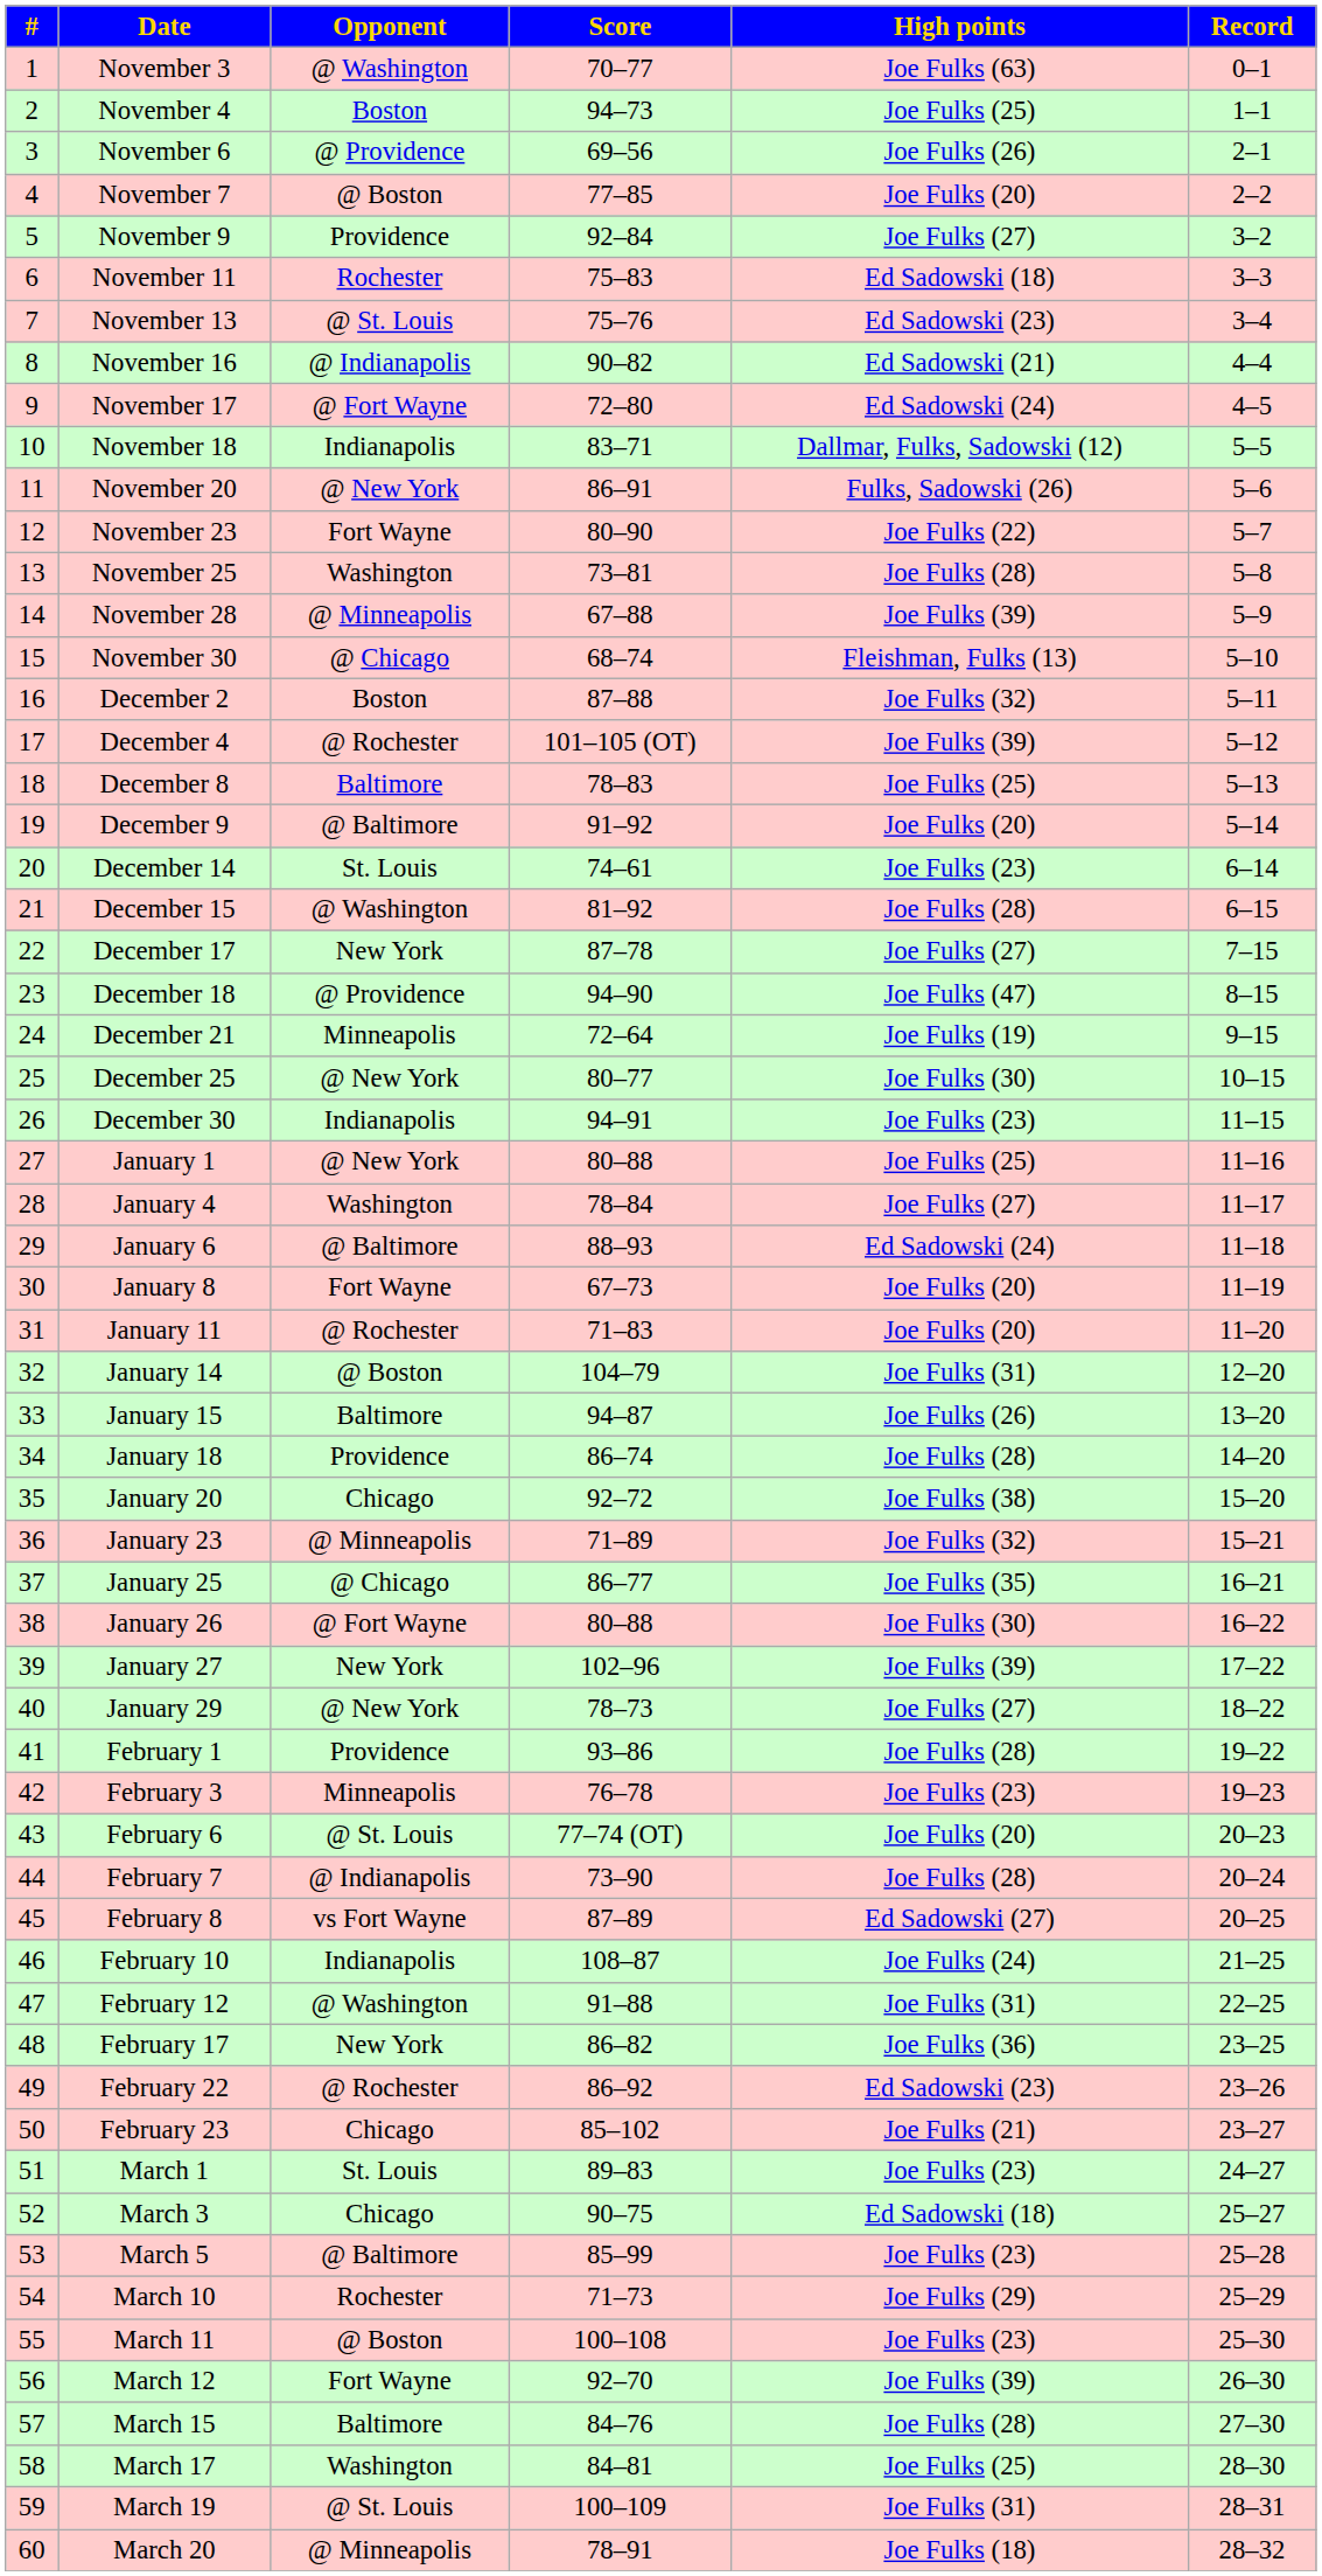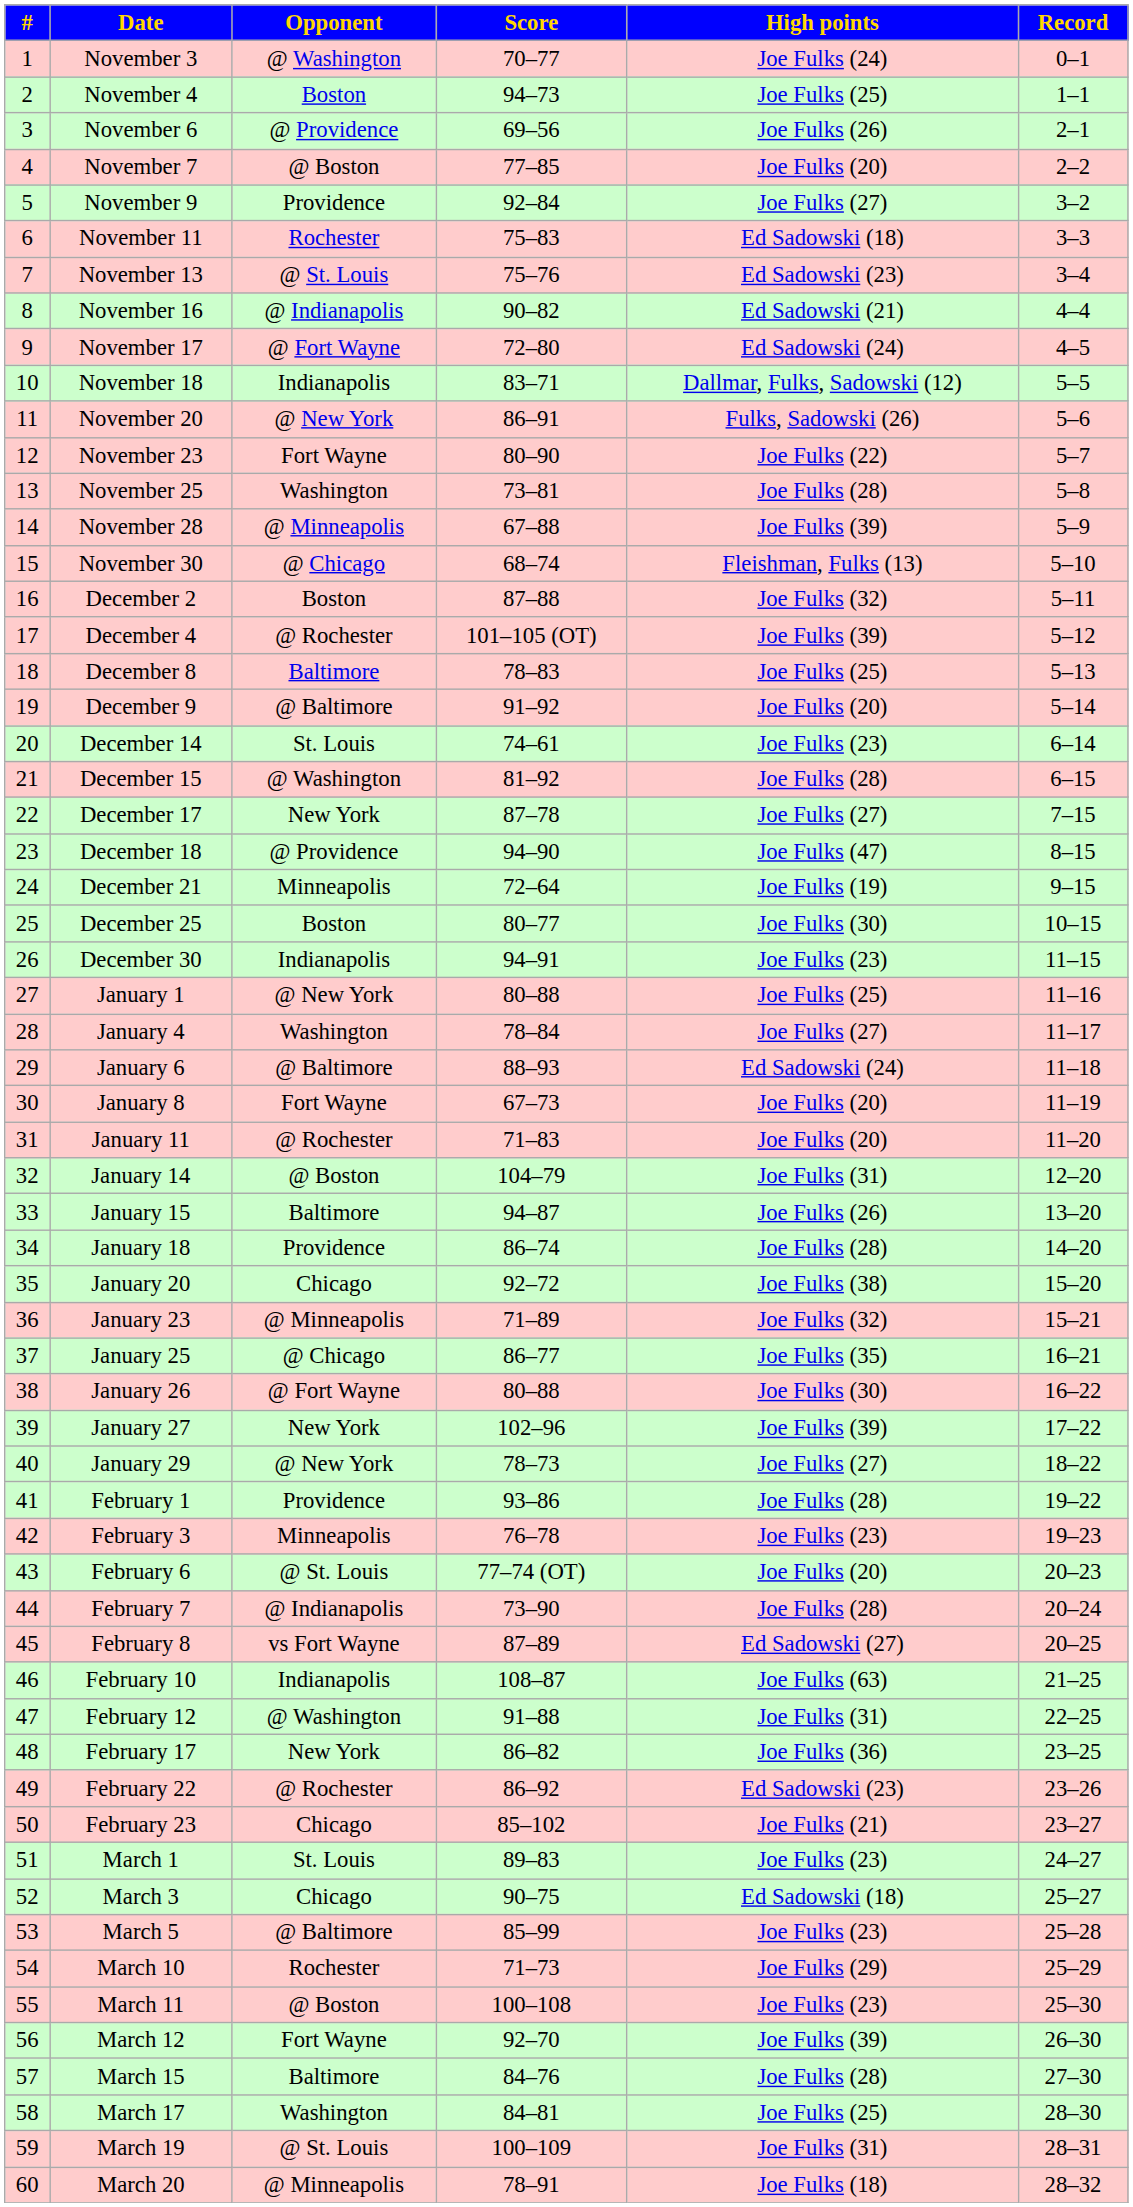November 3 | High points: Joe Fulks (63) -> Joe Fulks (24)
December 25 | Opponent: @ New York -> Boston
February 10 | High points: Joe Fulks (24) -> Joe Fulks (63)
